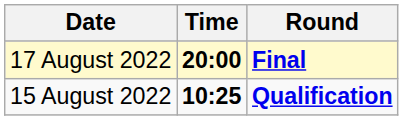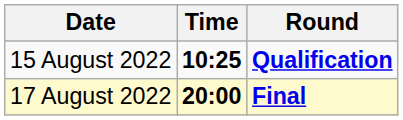rows swapped: 15 August 2022 <-> 17 August 2022
